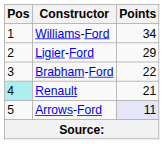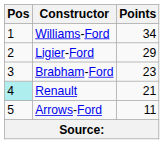Brabham-Ford | Points: 22 -> 23
Arrows-Ford | Points: lavender background -> no background
